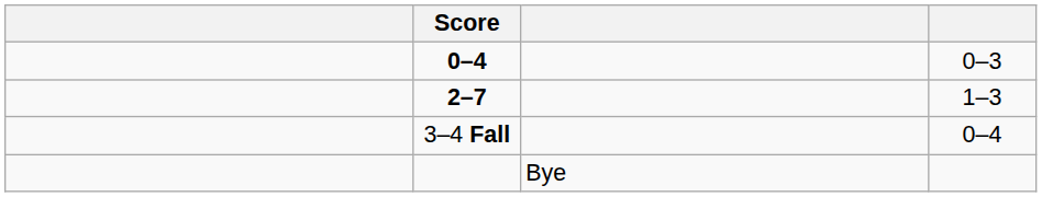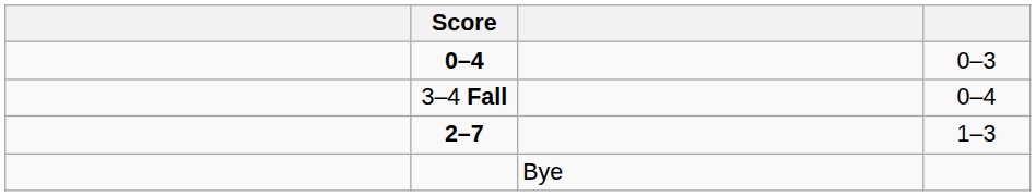rows swapped: 3–4 Fall <-> 2–7
